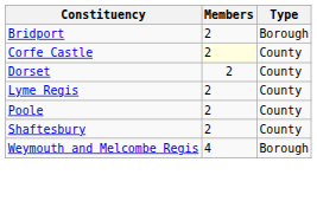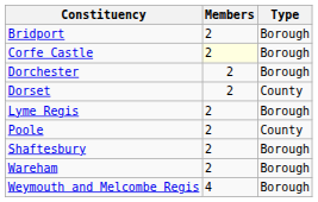Corfe Castle | Type: County -> Borough
+ row: Dorchester | 2 | Borough
Lyme Regis | Type: County -> Borough
Shaftesbury | Type: County -> Borough
+ row: Wareham | 2 | Borough
